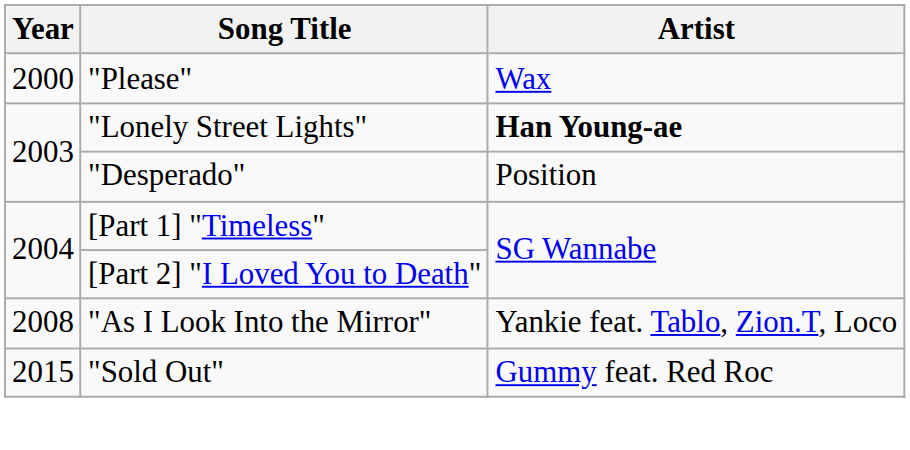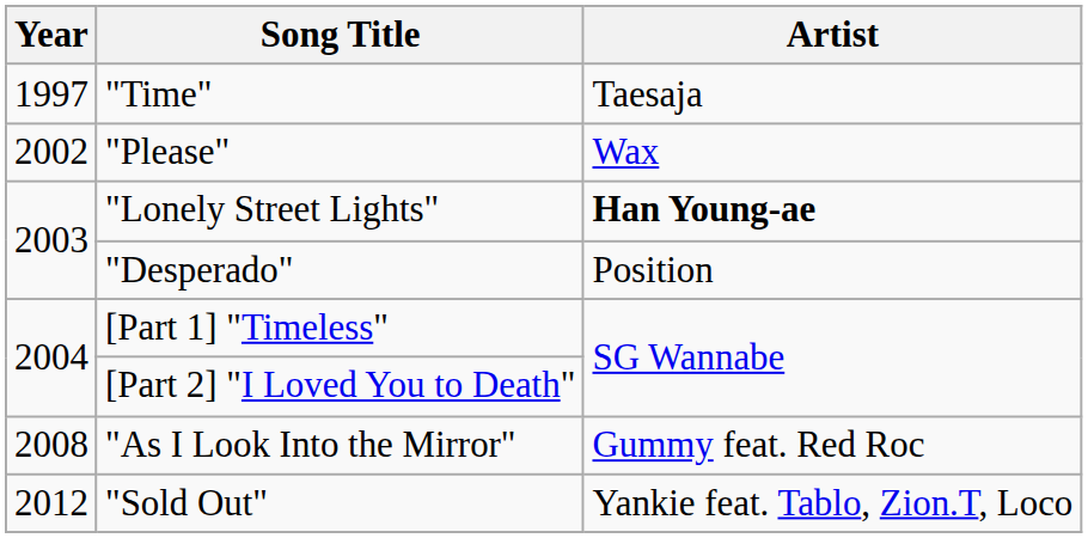+ row: 1997 | "Time" | Taesaja
"Please" | Year: 2000 -> 2002
"As I Look Into the Mirror" | Artist: Yankie feat. Tablo, Zion.T, Loco -> Gummy feat. Red Roc
"Sold Out" | Year: 2015 -> 2012
"Sold Out" | Artist: Gummy feat. Red Roc -> Yankie feat. Tablo, Zion.T, Loco
